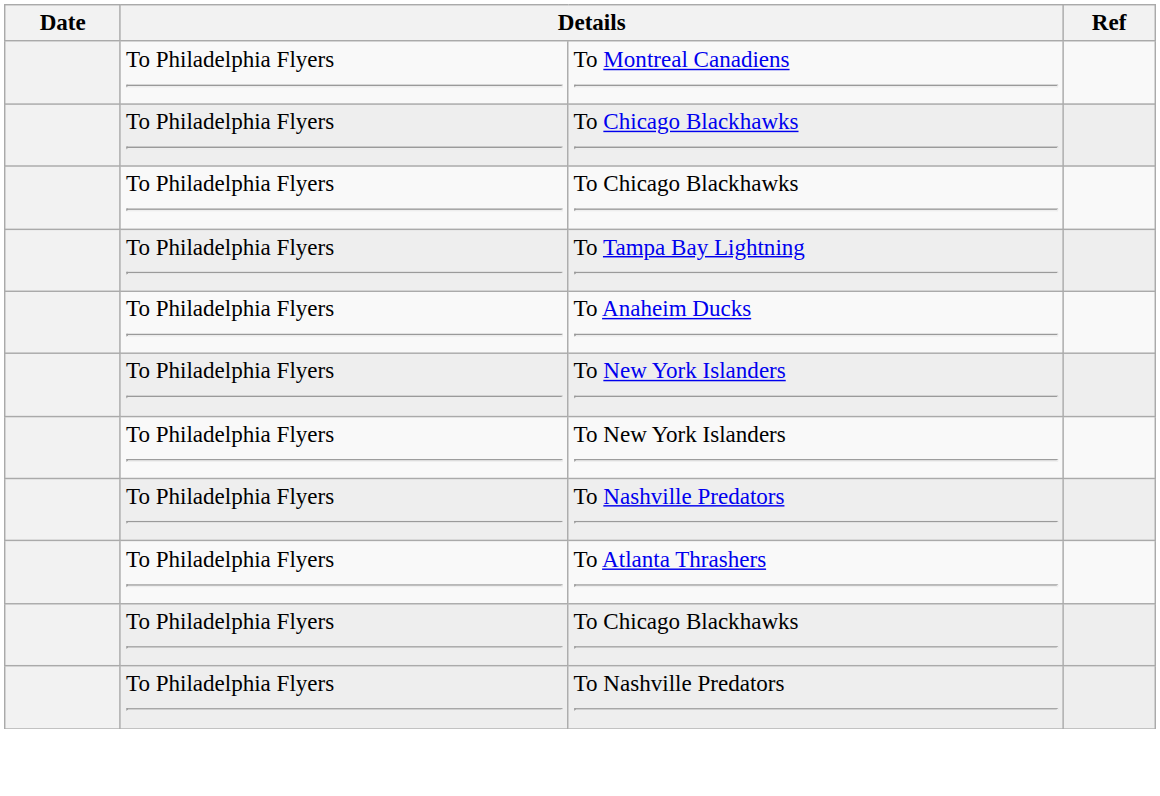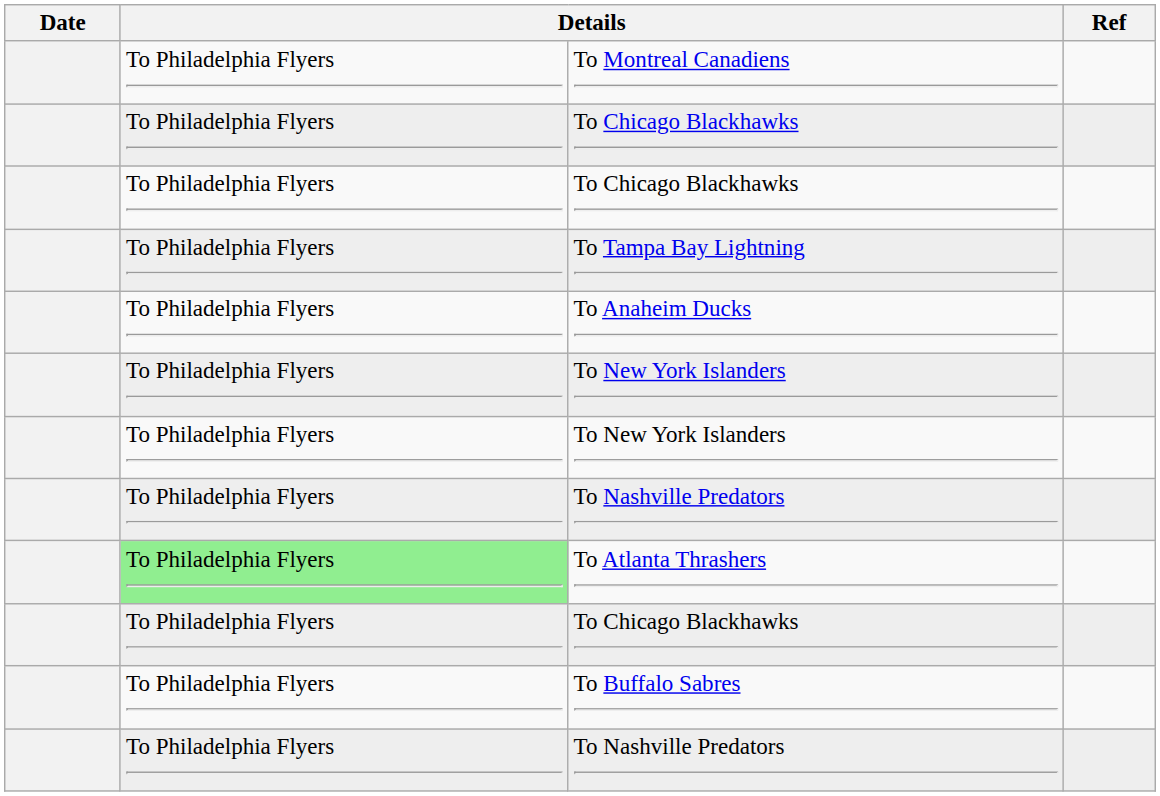To Atlanta Thrashers | column 2: no background -> lightgreen background
+ row: To Philadelphia Flyers | To Buffalo Sabres
